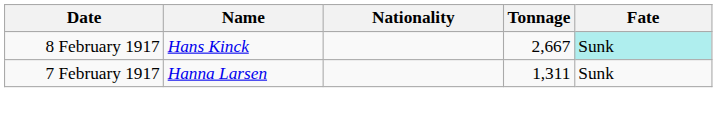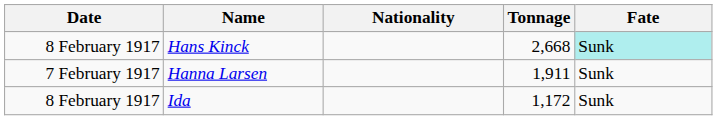Hans Kinck | Tonnage: 2,667 -> 2,668
Hanna Larsen | Tonnage: 1,311 -> 1,911
+ row: 8 February 1917 | Ida | 1,172 | Sunk
